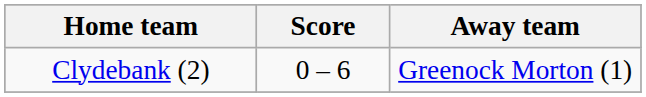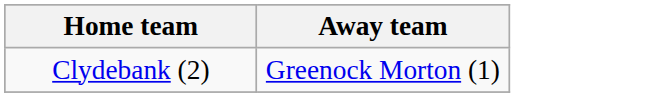- column: Score | 0 – 6
